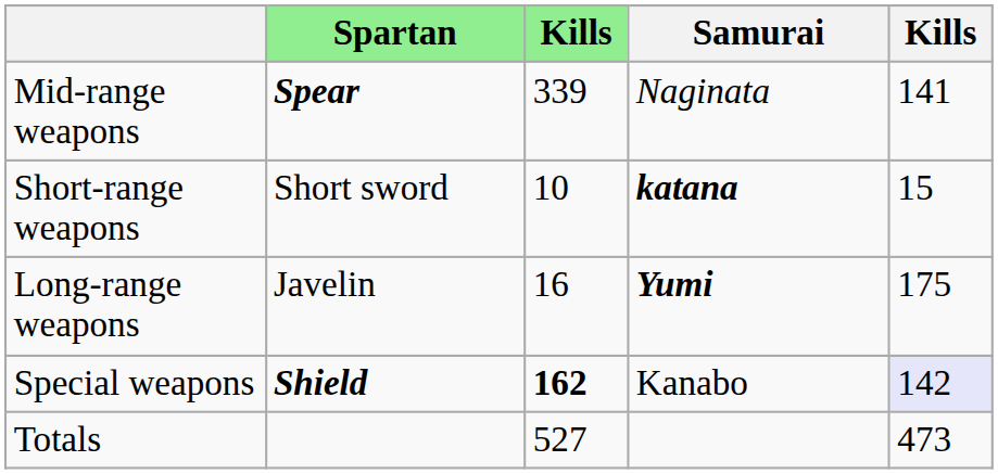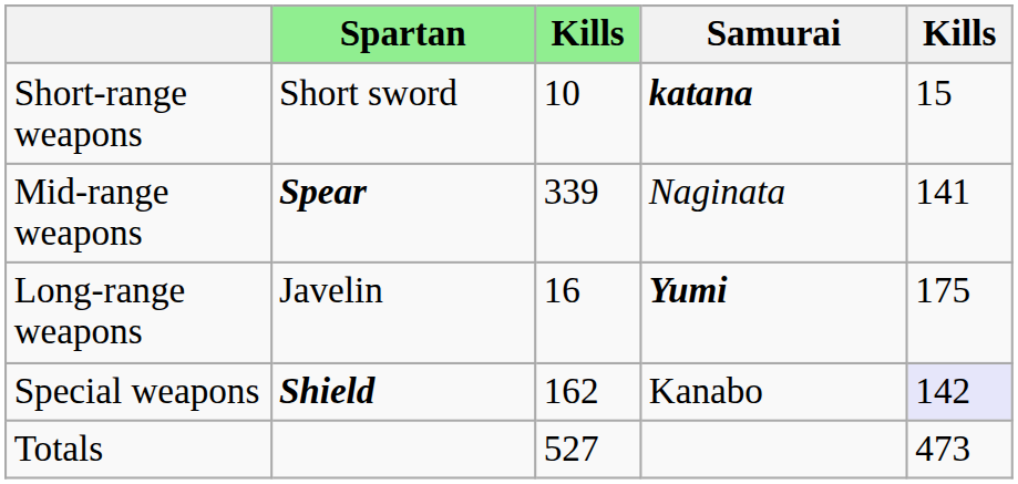rows swapped: Short-range weapons <-> Mid-range weapons
Special weapons | column 3: bold -> normal
